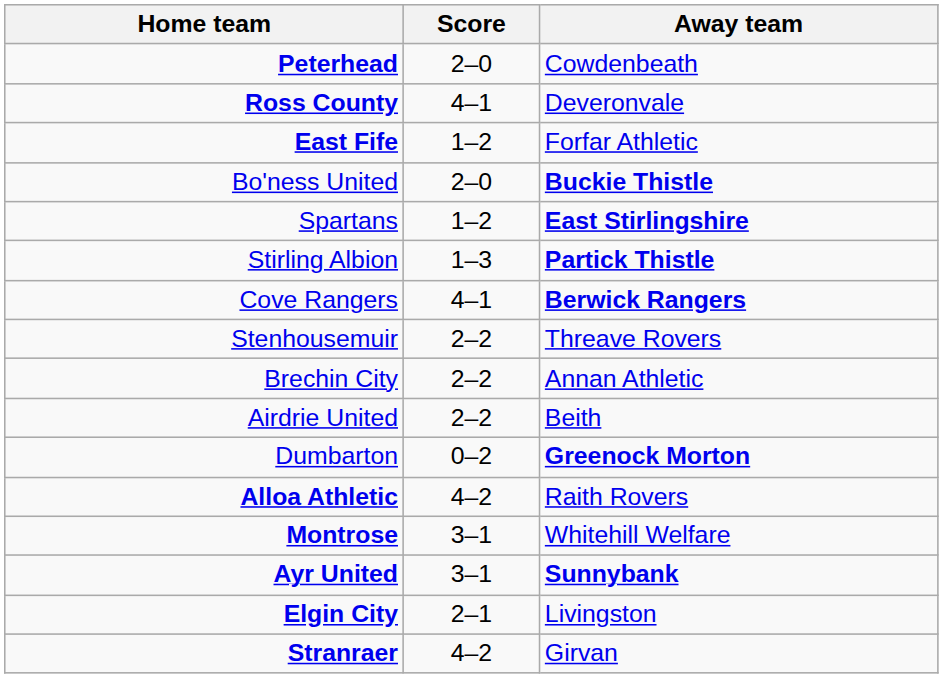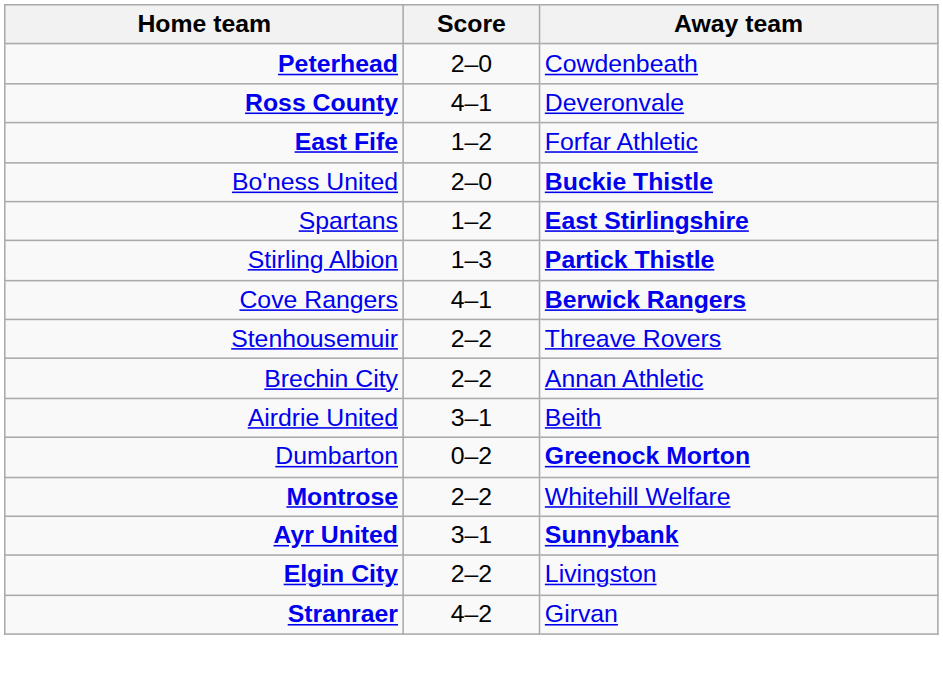Airdrie United | Score: 2–2 -> 3–1
- row: Alloa Athletic | 4–2 | Raith Rovers
Montrose | Score: 3–1 -> 2–2
Elgin City | Score: 2–1 -> 2–2
